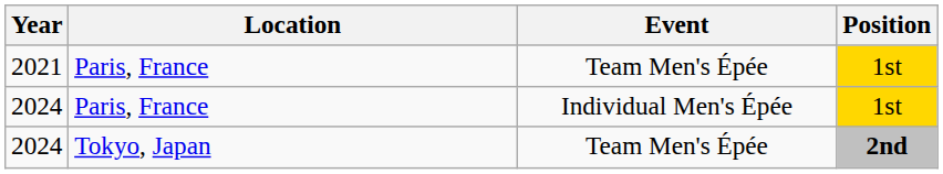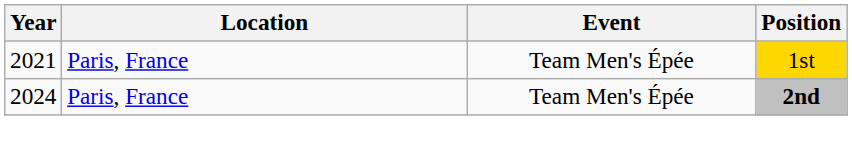- row: 2024 | Paris, France | Individual Men's Épée | 1st
2024 / Team Men's Épée | Location: Tokyo, Japan -> Paris, France
